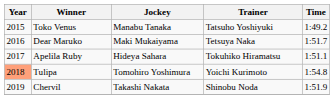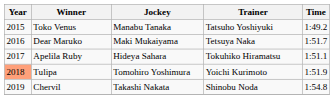Tulipa | Time: 1:54.8 -> 1:51.9
Chervil | Time: 1:51.9 -> 1:54.8
